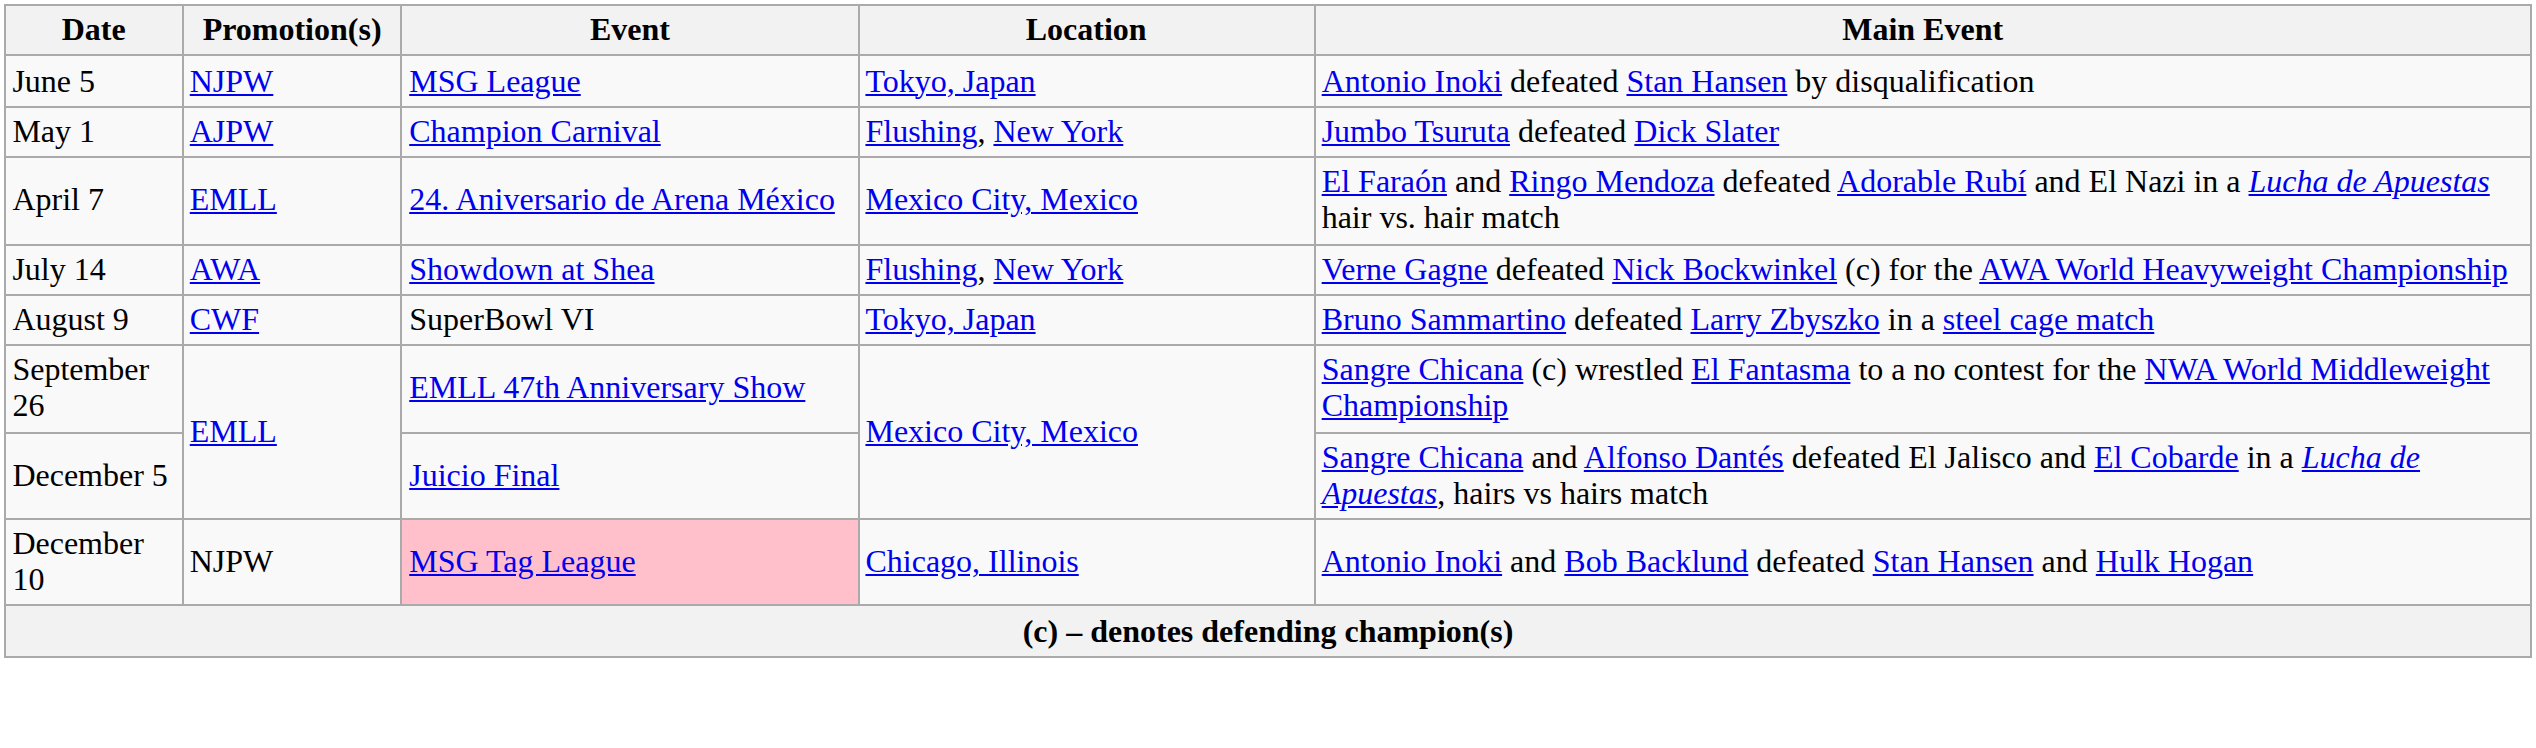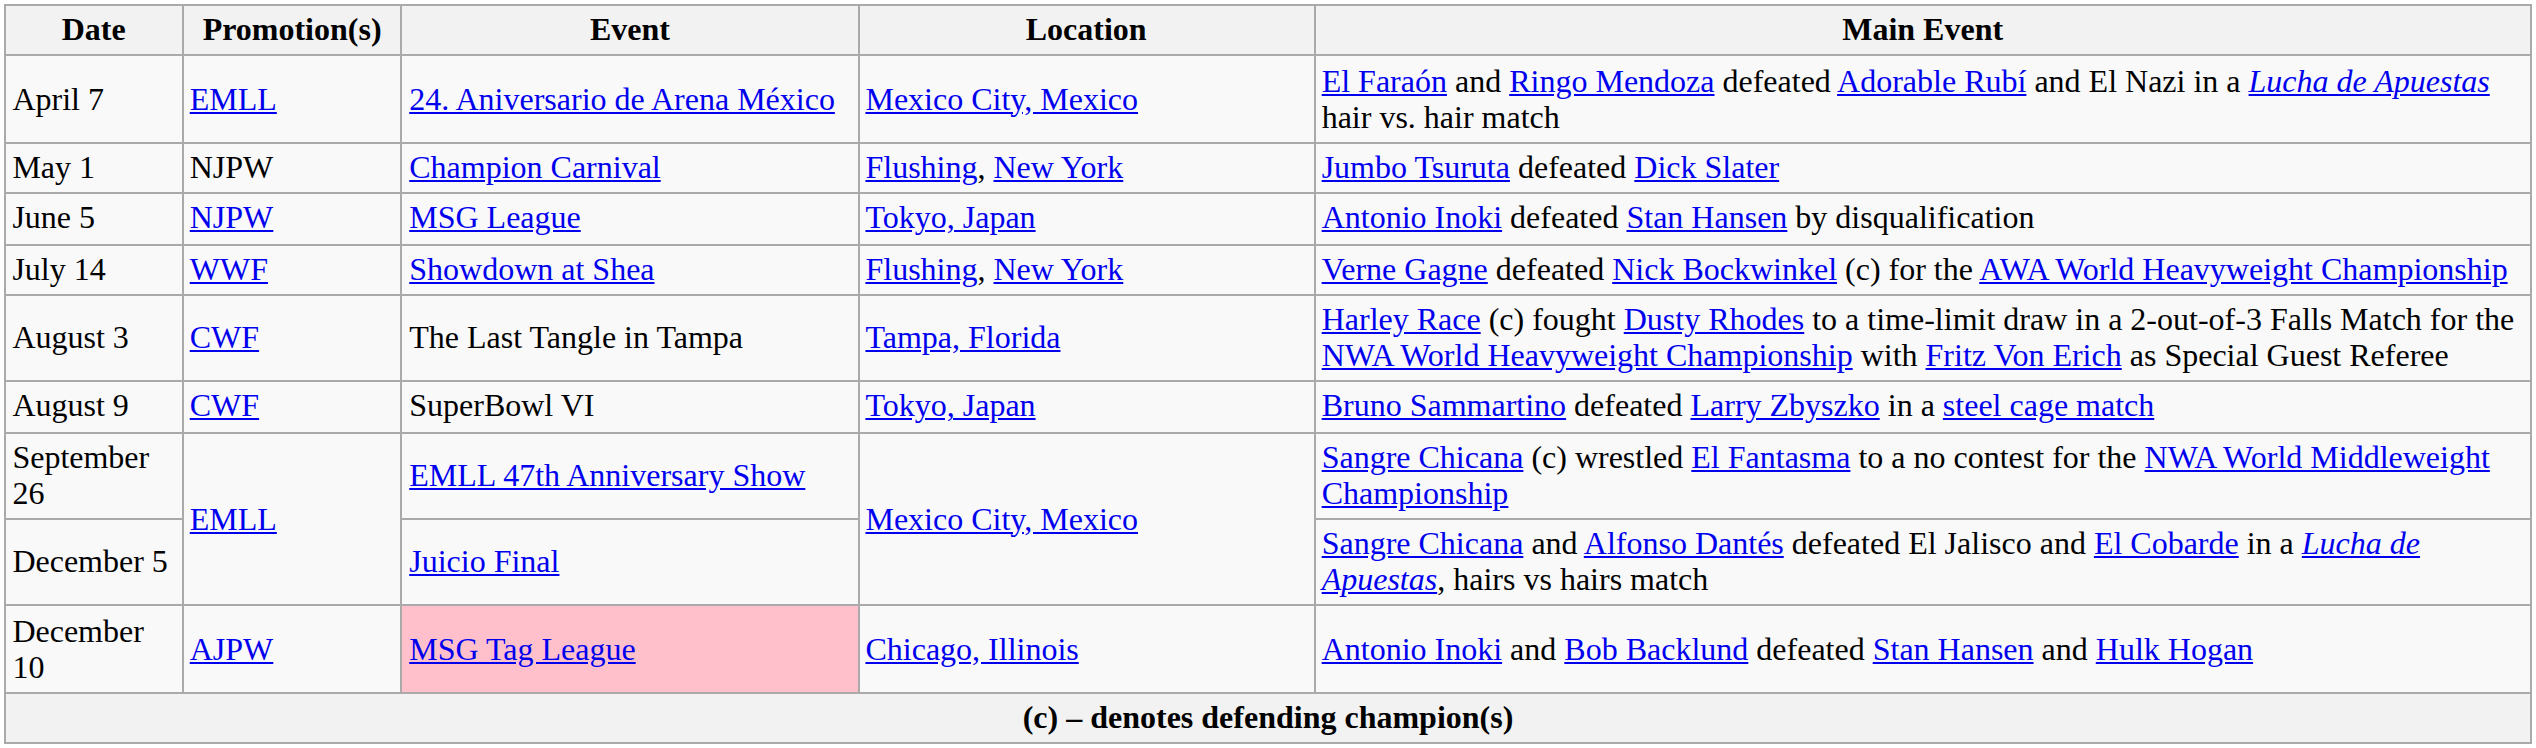rows swapped: April 7 <-> June 5
May 1 | Promotion(s): AJPW -> NJPW
July 14 | Promotion(s): AWA -> WWF
+ row: August 3 | CWF | The Last Tangle in Tampa | Tampa, Florida | Harley Race (c) fought Dusty Rhodes to a time-limit draw in a 2-out-of-3 Falls Match for the NWA World Heavyweight Championship with Fritz Von Erich as Special Guest Referee
December 10 | Promotion(s): NJPW -> AJPW
